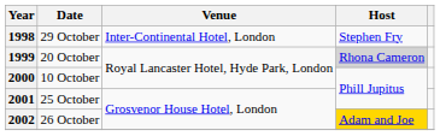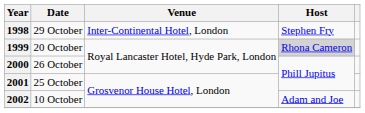2000 | Date: 10 October -> 26 October
2002 | Date: 26 October -> 10 October
2002 | Host: gold background -> no background
